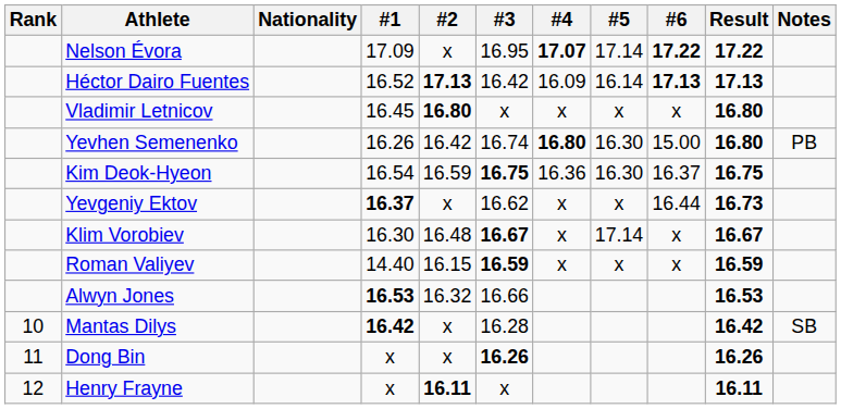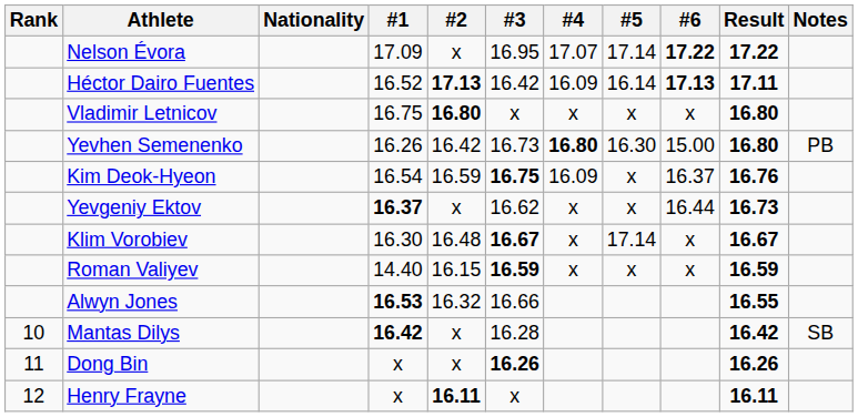Nelson Évora | #4: bold -> normal
Héctor Dairo Fuentes | Result: 17.13 -> 17.11
Vladimir Letnicov | #1: 16.45 -> 16.75
Yevhen Semenenko | #3: 16.74 -> 16.73
Kim Deok-Hyeon | #4: 16.36 -> 16.09
Kim Deok-Hyeon | #5: 16.30 -> x
Kim Deok-Hyeon | Result: 16.75 -> 16.76
Alwyn Jones | Result: 16.53 -> 16.55
